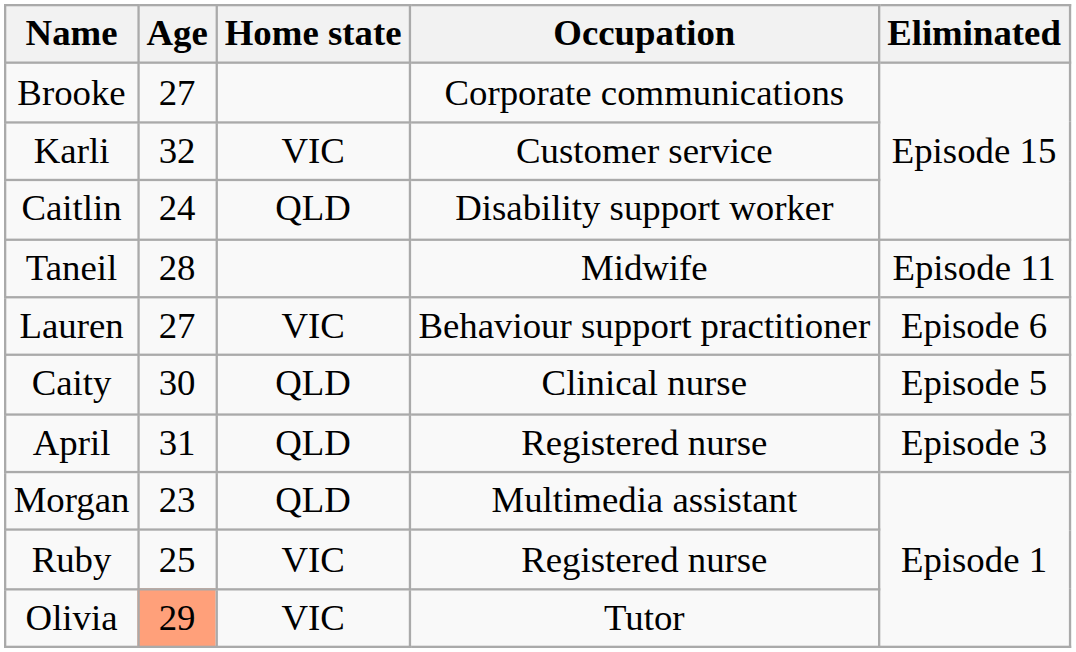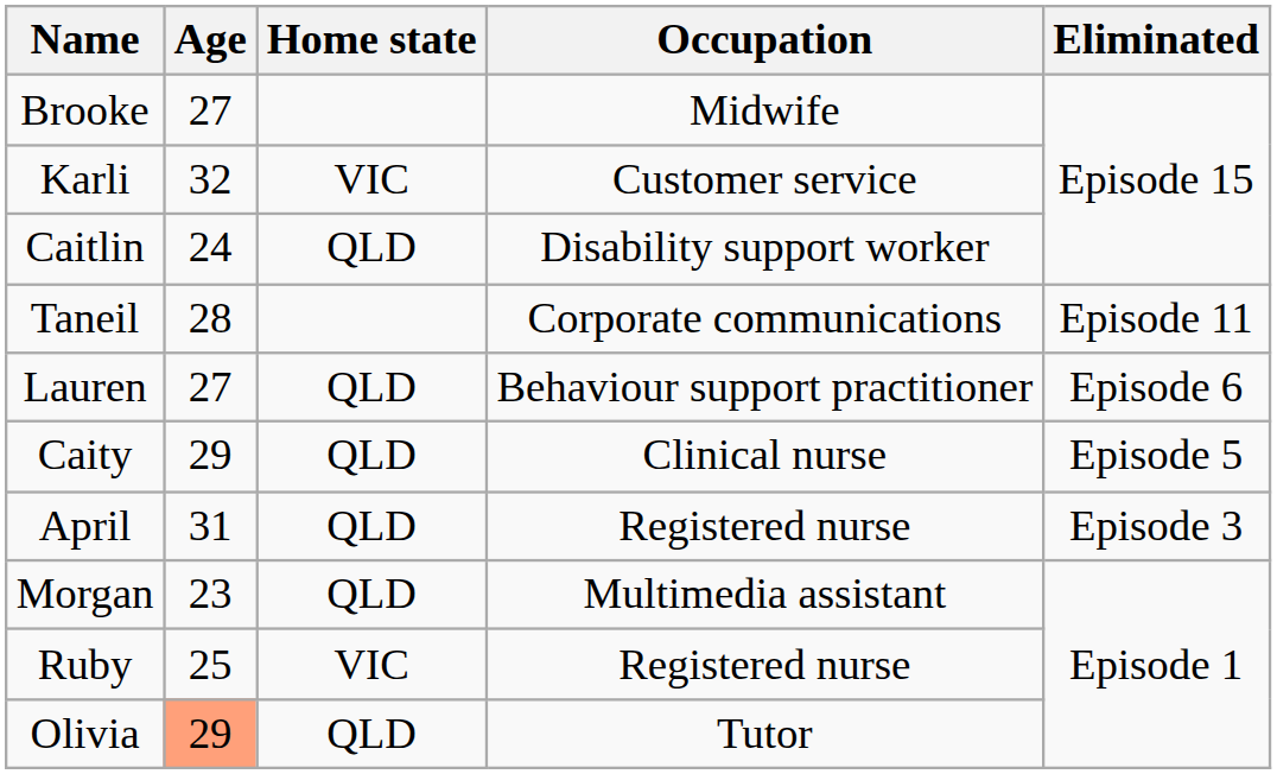Brooke | Occupation: Corporate communications -> Midwife
Taneil | Occupation: Midwife -> Corporate communications
Lauren | Home state: VIC -> QLD
Caity | Age: 30 -> 29
Olivia | Home state: VIC -> QLD
